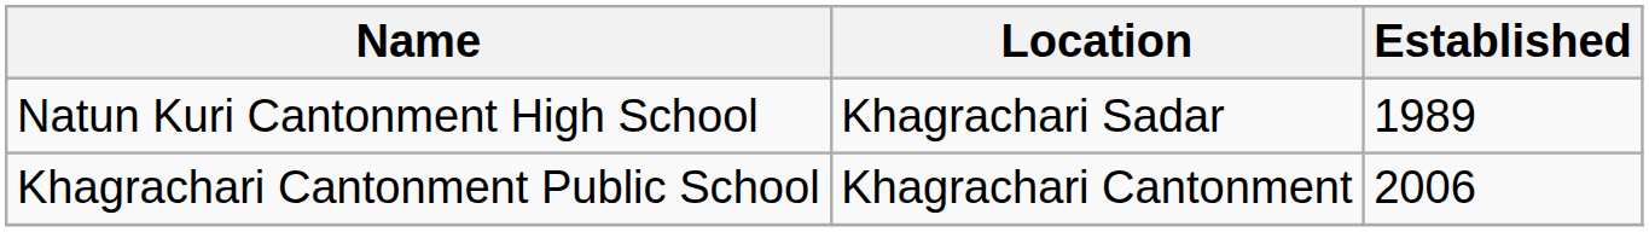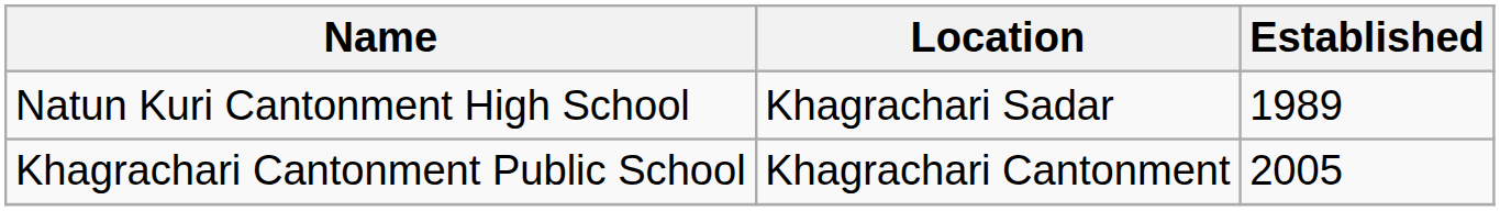Khagrachari Cantonment Public School | Established: 2006 -> 2005
